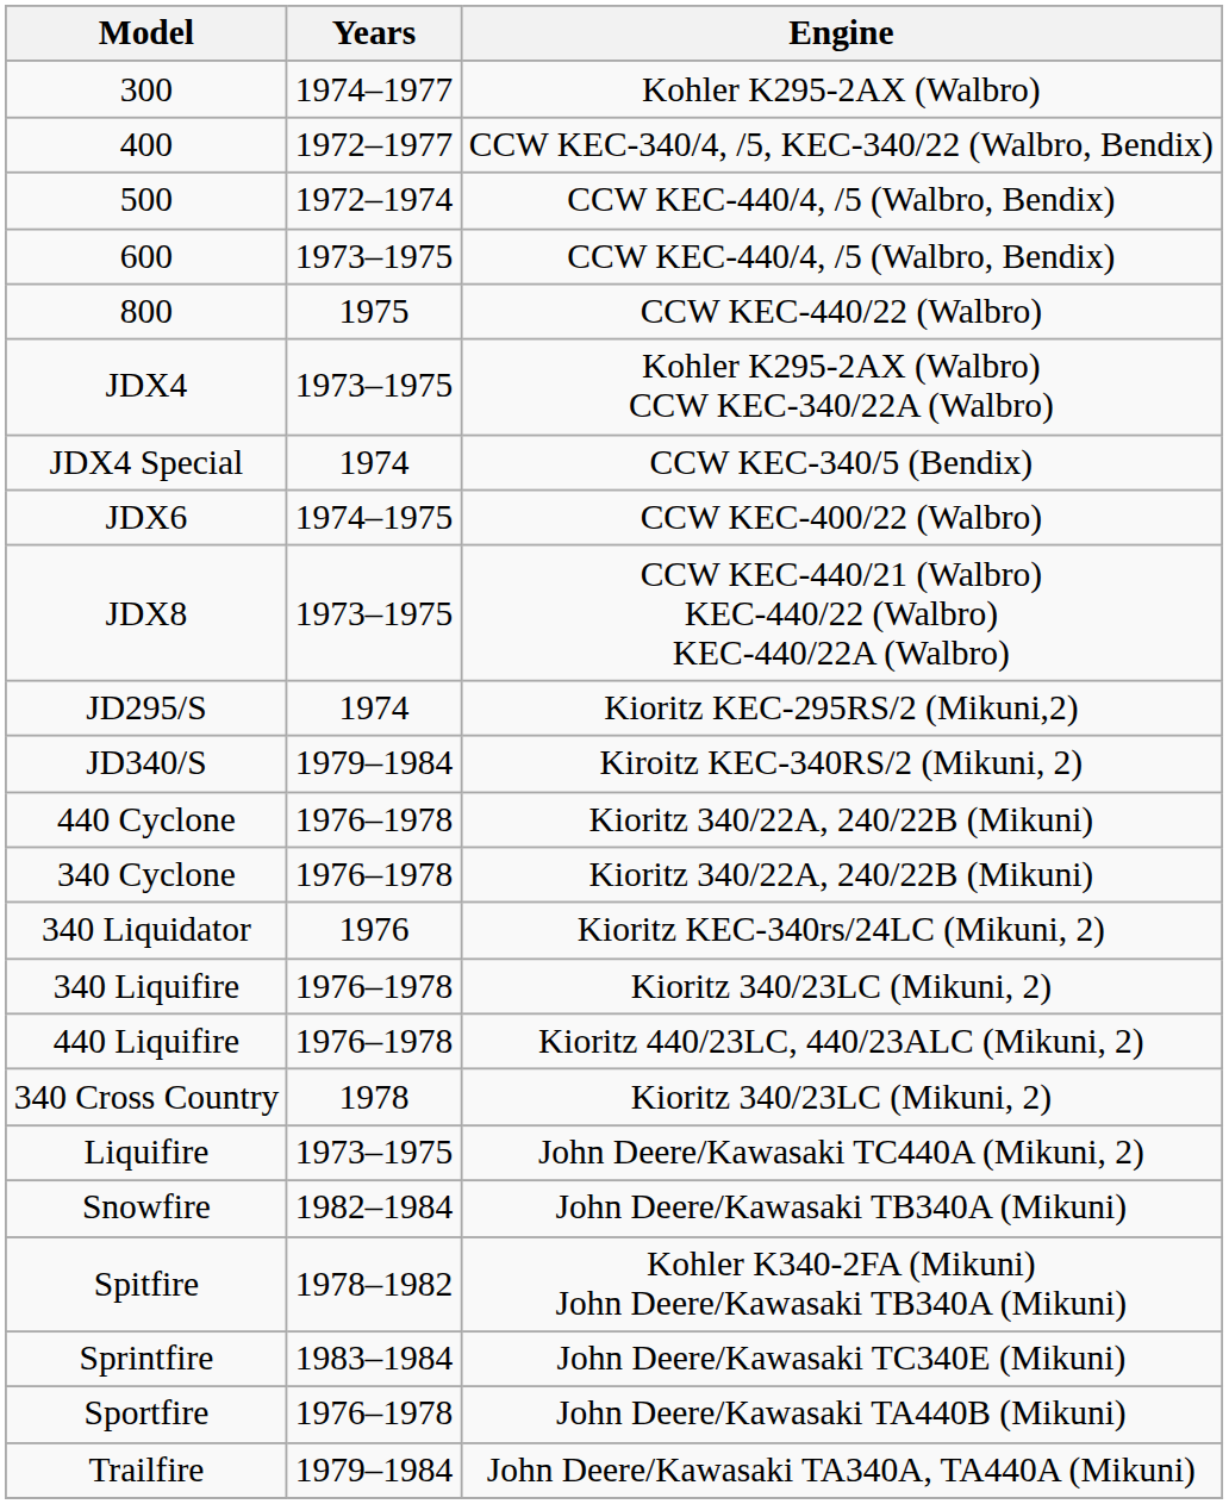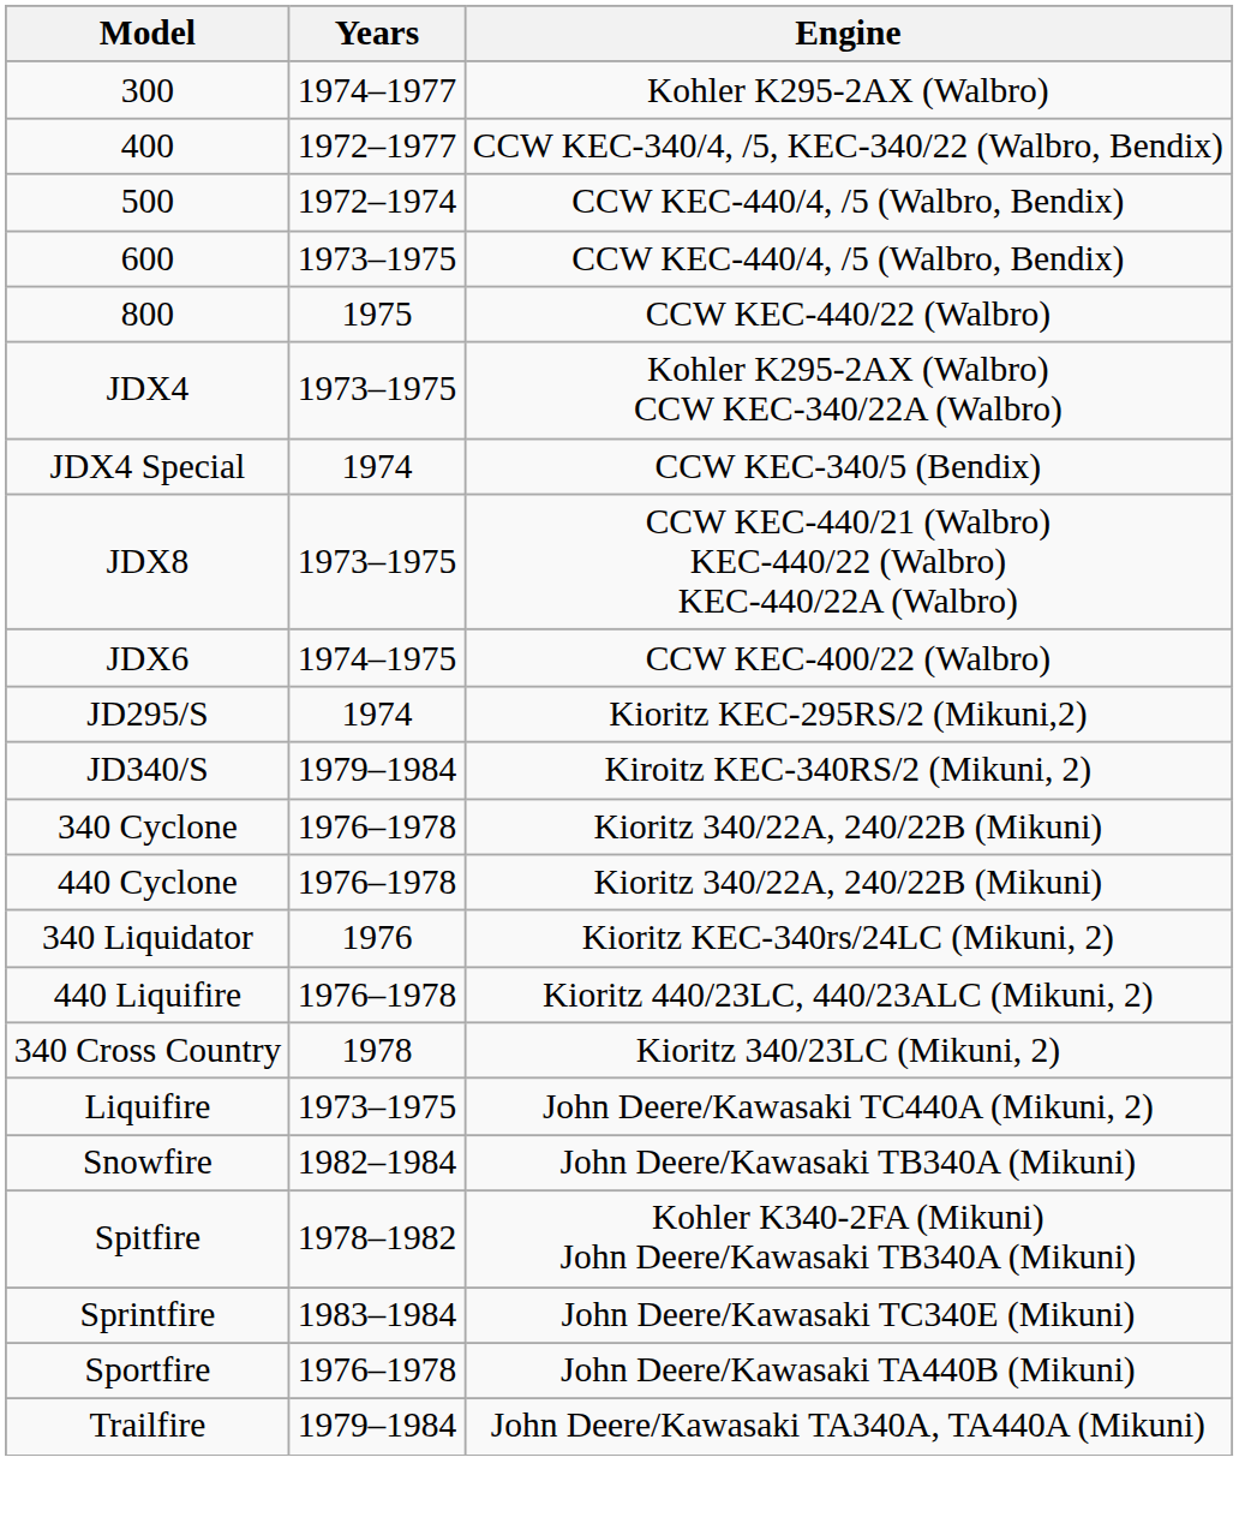rows swapped: JDX6 <-> JDX8
rows swapped: 340 Cyclone <-> 440 Cyclone
- row: 340 Liquifire | 1976–1978 | Kioritz 340/23LC (Mikuni, 2)
